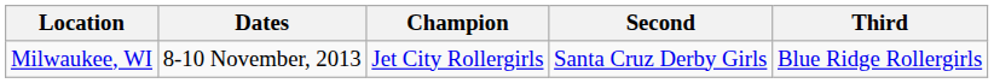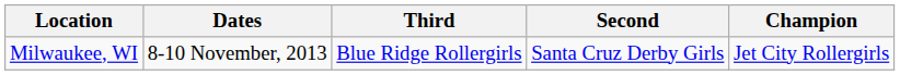columns swapped: Champion <-> Third
